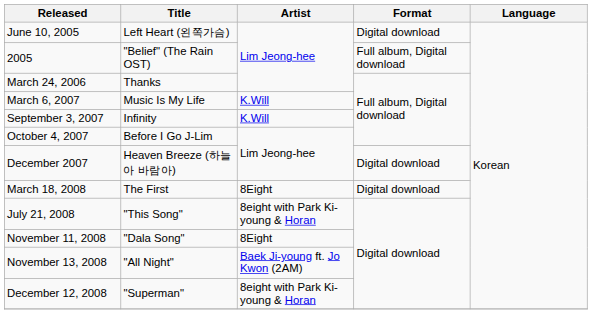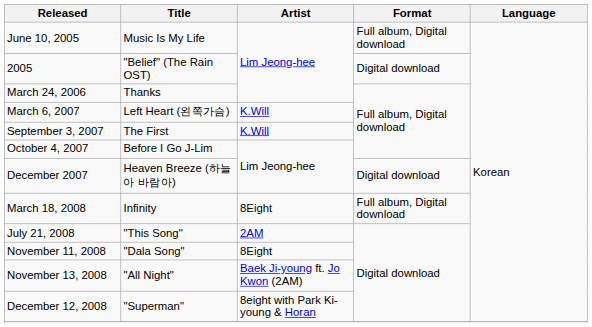June 10, 2005 | Title: Left Heart (왼쪽가슴) -> Music Is My Life
June 10, 2005 | Format: Digital download -> Full album, Digital download
2005 | Format: Full album, Digital download -> Digital download
March 6, 2007 | Title: Music Is My Life -> Left Heart (왼쪽가슴)
September 3, 2007 | Title: Infinity -> The First
March 18, 2008 | Title: The First -> Infinity
March 18, 2008 | Format: Digital download -> Full album, Digital download
July 21, 2008 | Artist: 8eight with Park Ki-young & Horan -> 2AM
